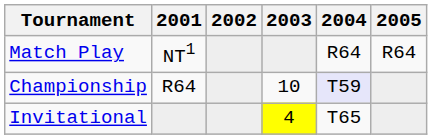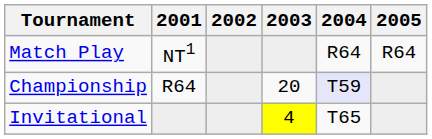Championship | 2003: 10 -> 20
